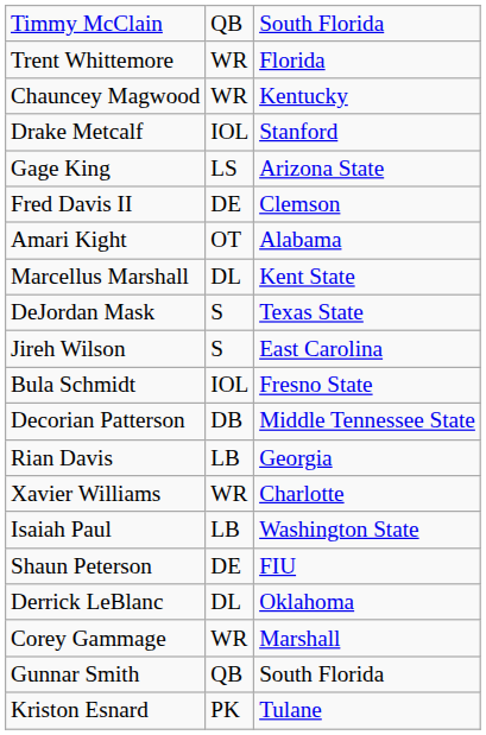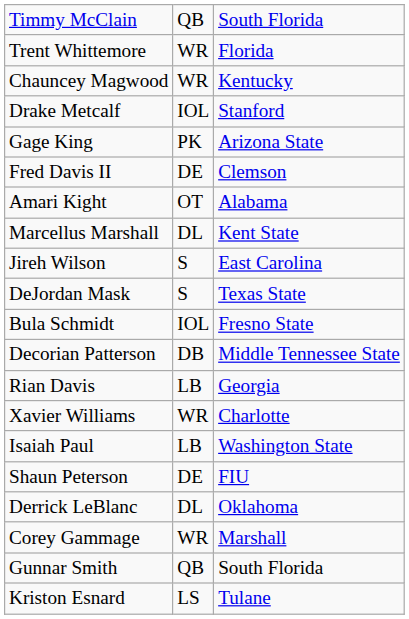Gage King | column 2: LS -> PK
rows swapped: DeJordan Mask <-> Jireh Wilson
Kriston Esnard | column 2: PK -> LS
